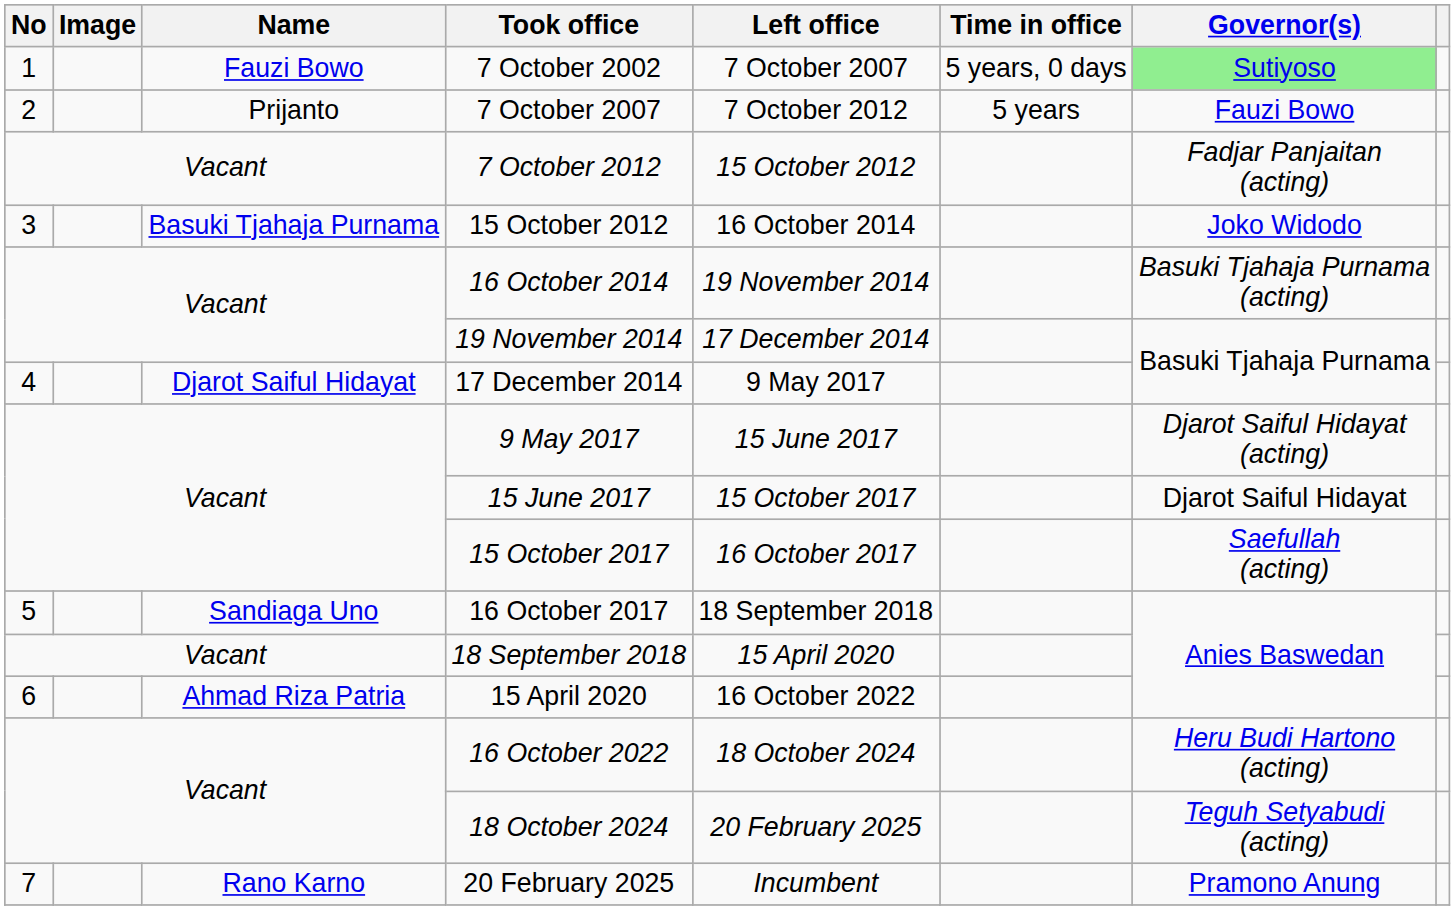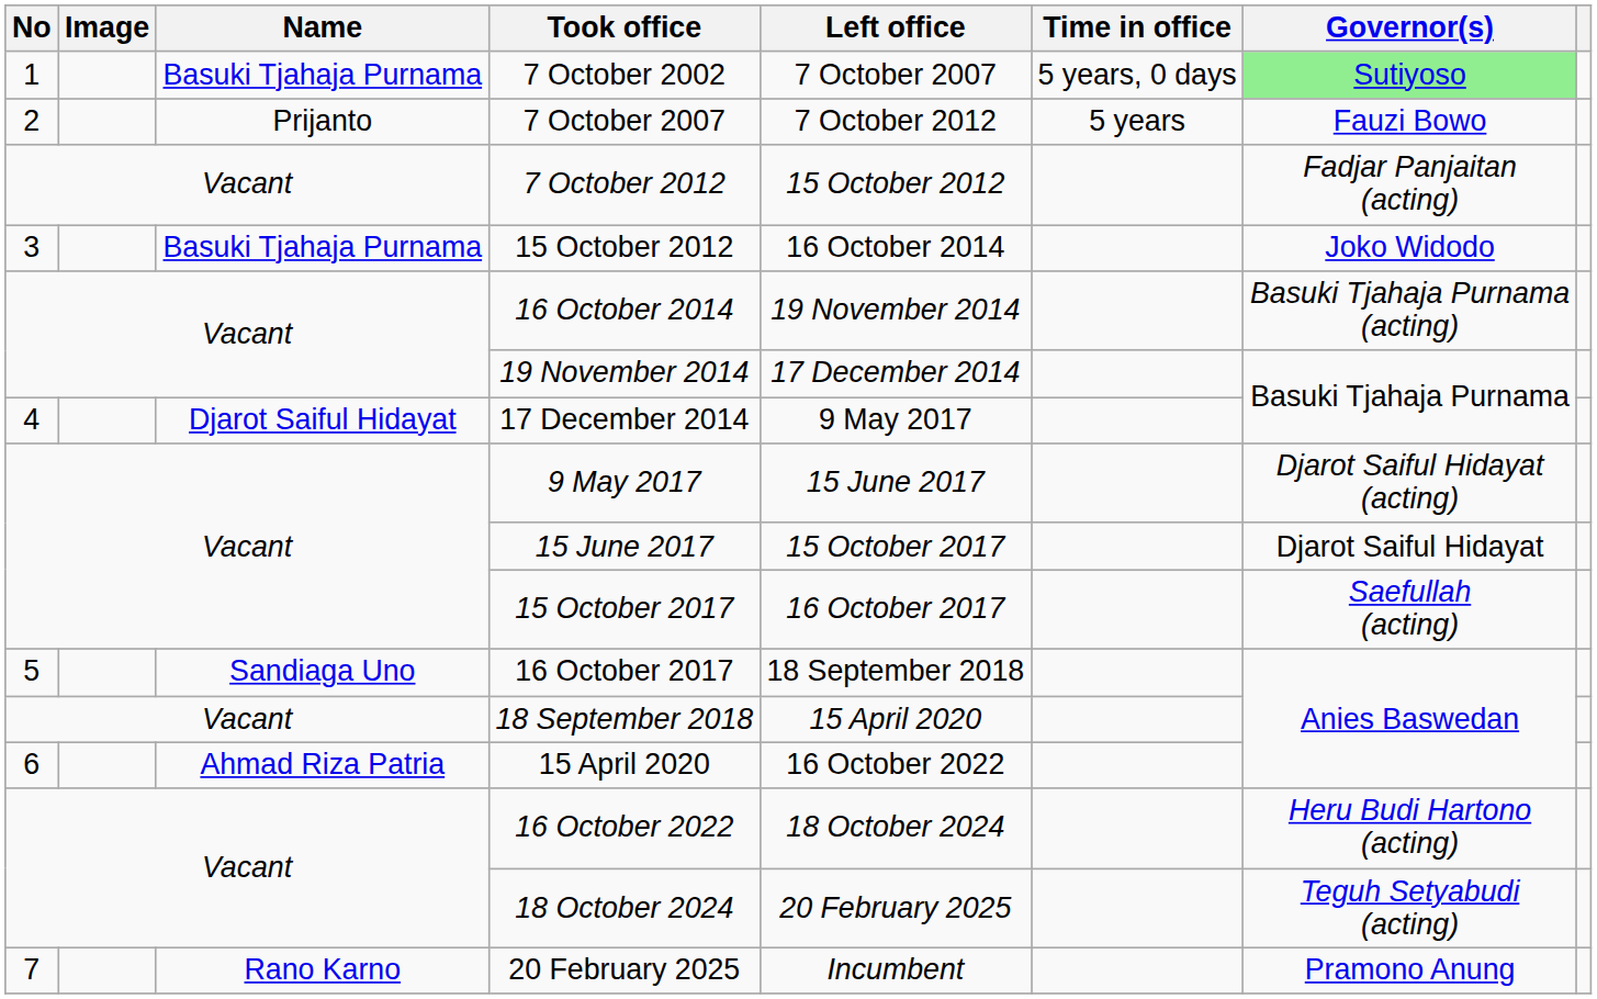7 October 2002 | Name: Fauzi Bowo -> Basuki Tjahaja Purnama
